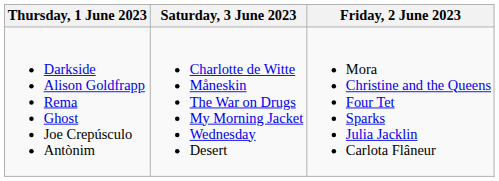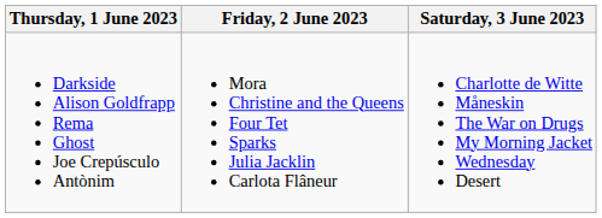columns swapped: Friday, 2 June 2023 <-> Saturday, 3 June 2023
